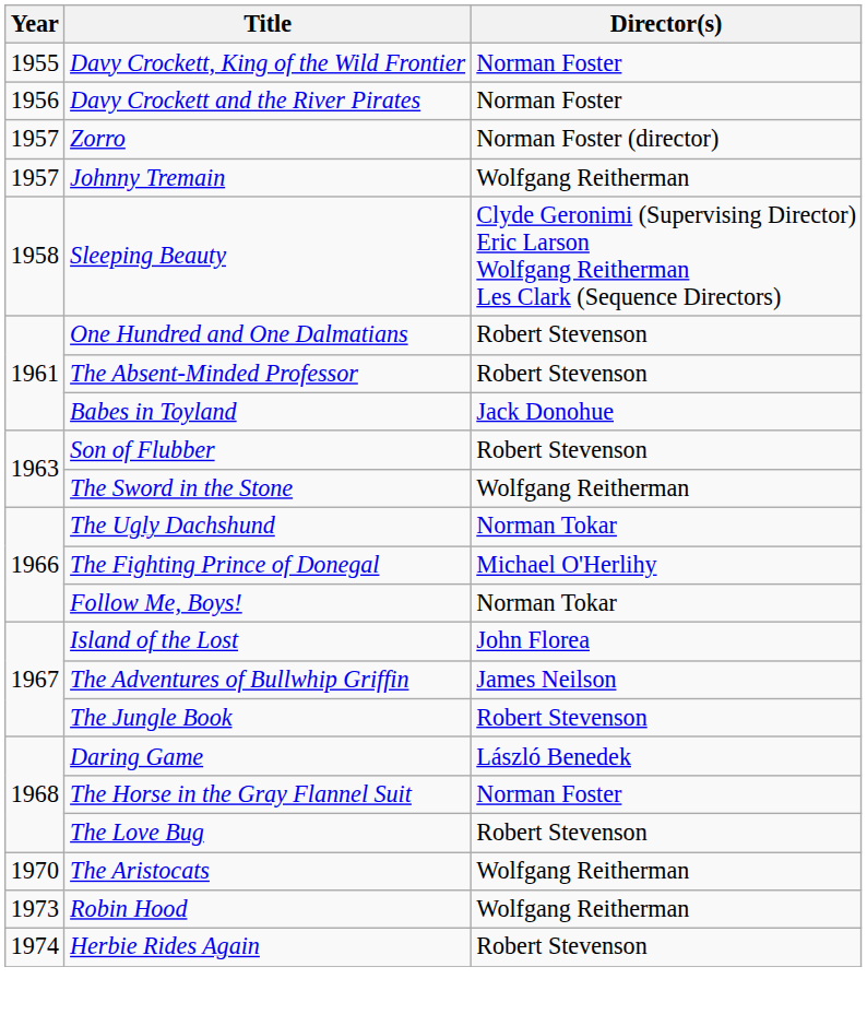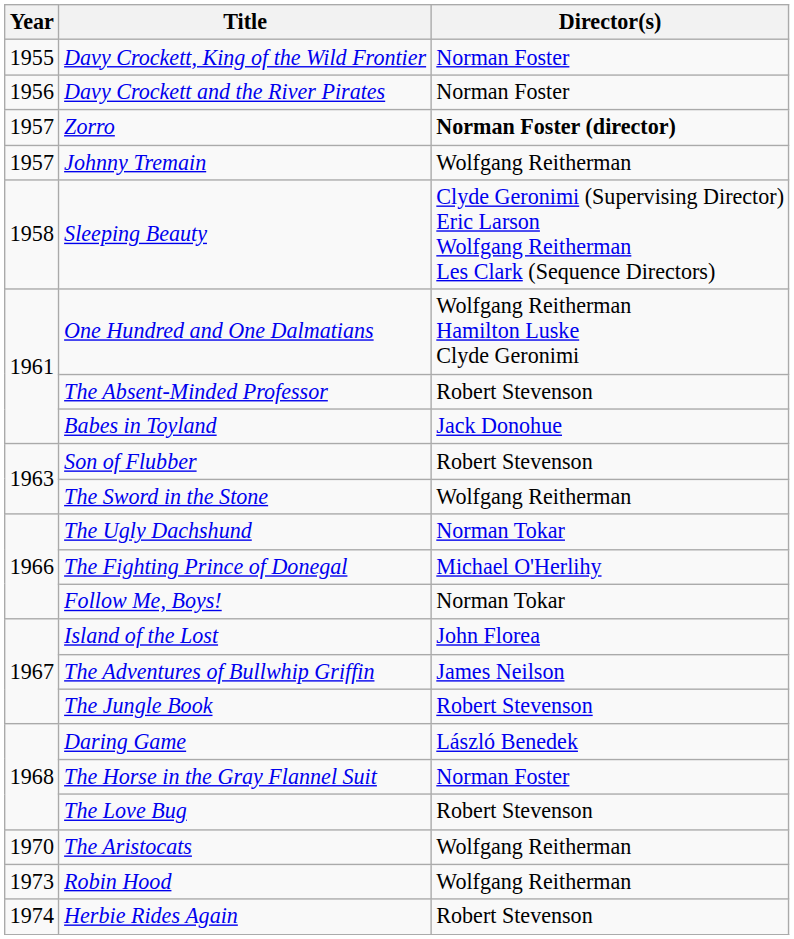Zorro | Director(s): normal -> bold
One Hundred and One Dalmatians | Director(s): Robert Stevenson -> Wolfgang Reitherman Hamilton Luske Clyde Geronimi
